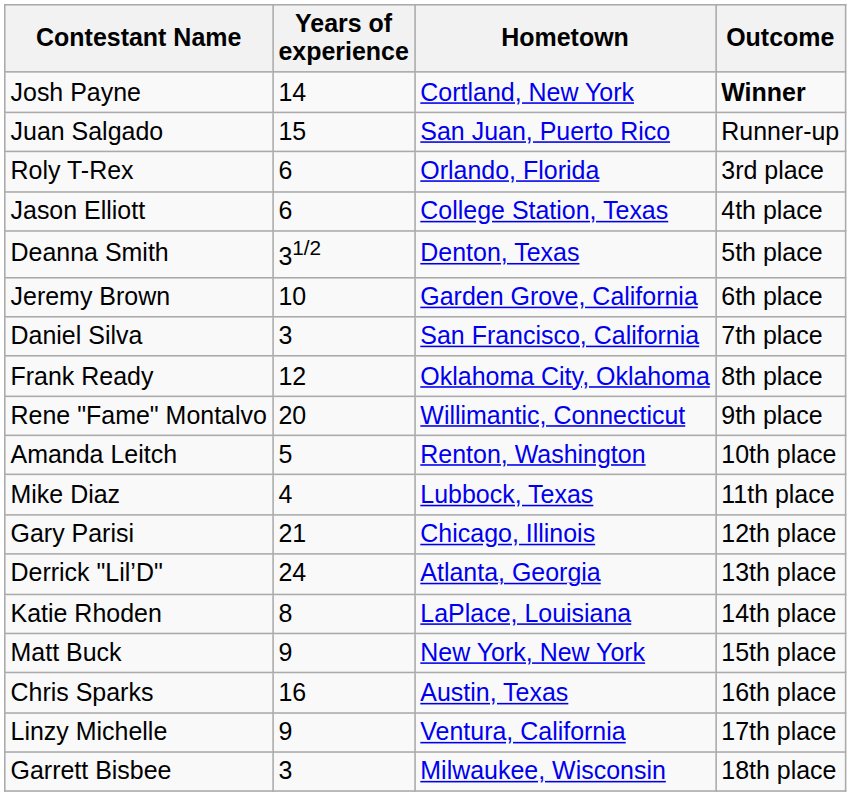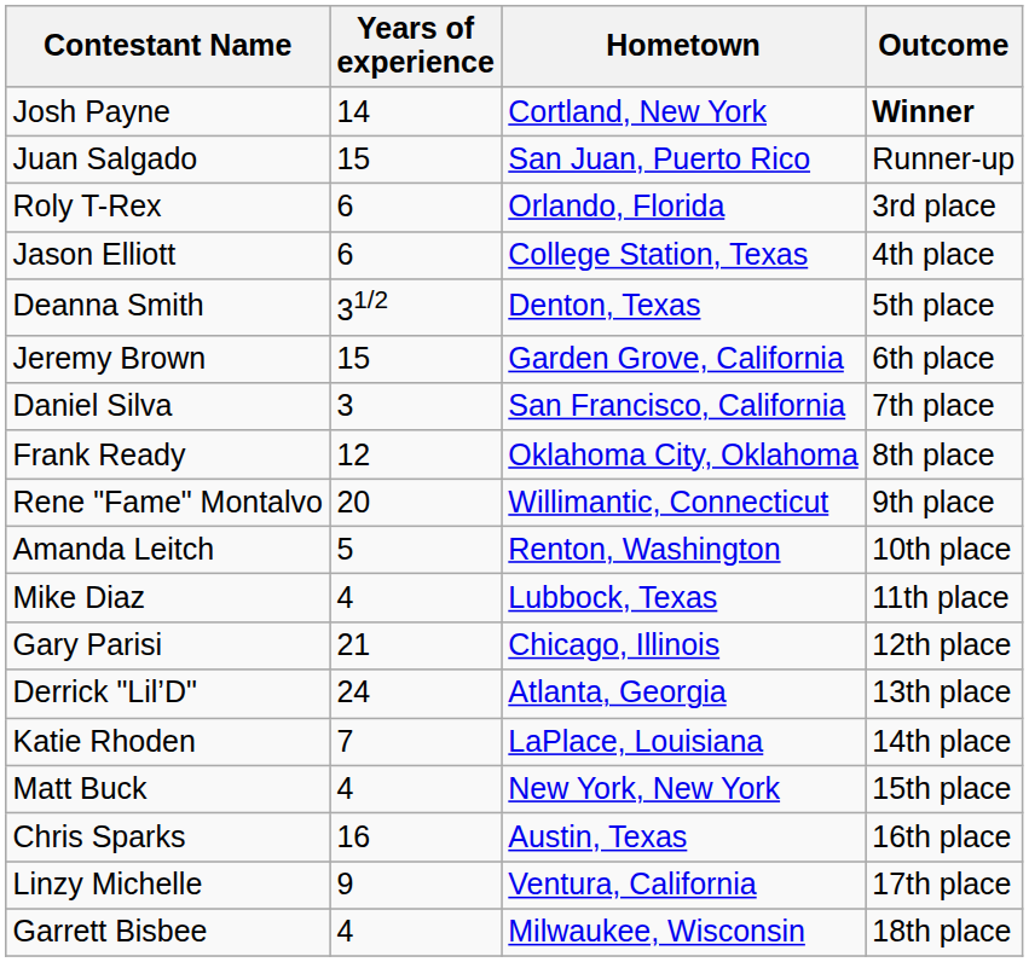Jeremy Brown | Years of experience: 10 -> 15
Katie Rhoden | Years of experience: 8 -> 7
Matt Buck | Years of experience: 9 -> 4
Garrett Bisbee | Years of experience: 3 -> 4
